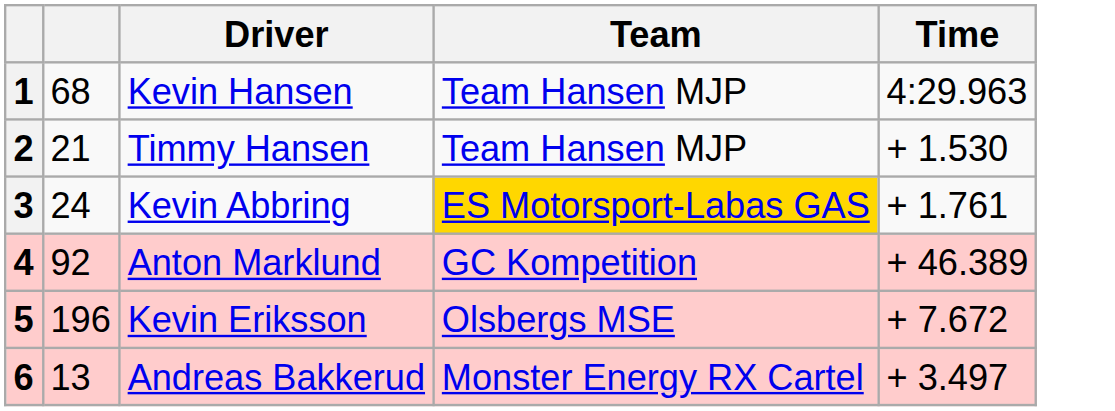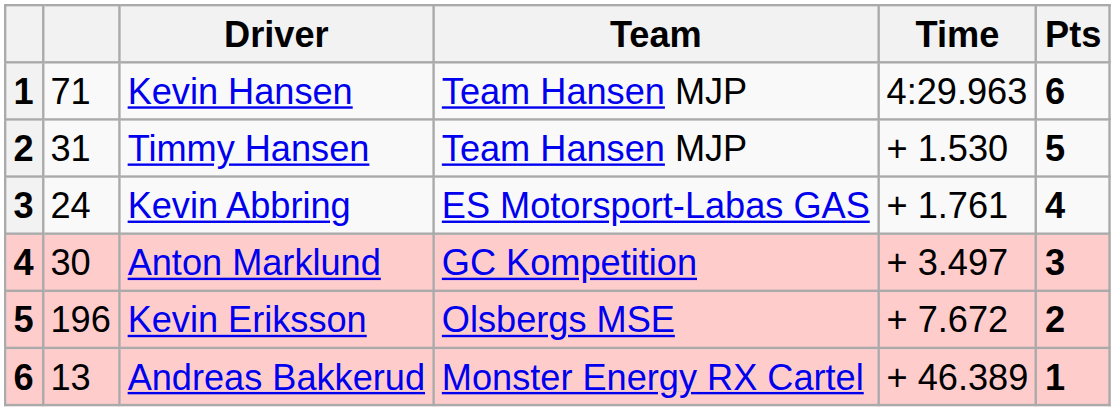+ column: Pts | 6 | 5 | 4 | 3 | 2 | 1
Kevin Hansen | column 2: 68 -> 71
Timmy Hansen | column 2: 21 -> 31
Kevin Abbring | Team: gold background -> no background
Anton Marklund | column 2: 92 -> 30
Anton Marklund | Time: + 46.389 -> + 3.497
Andreas Bakkerud | Time: + 3.497 -> + 46.389
